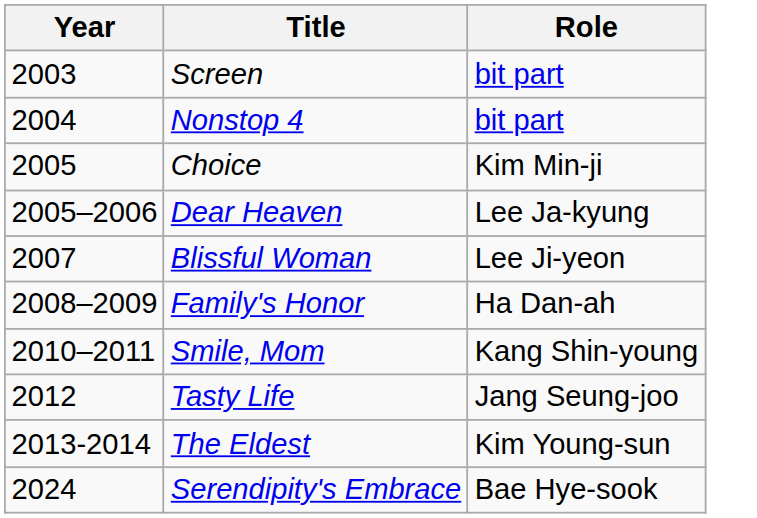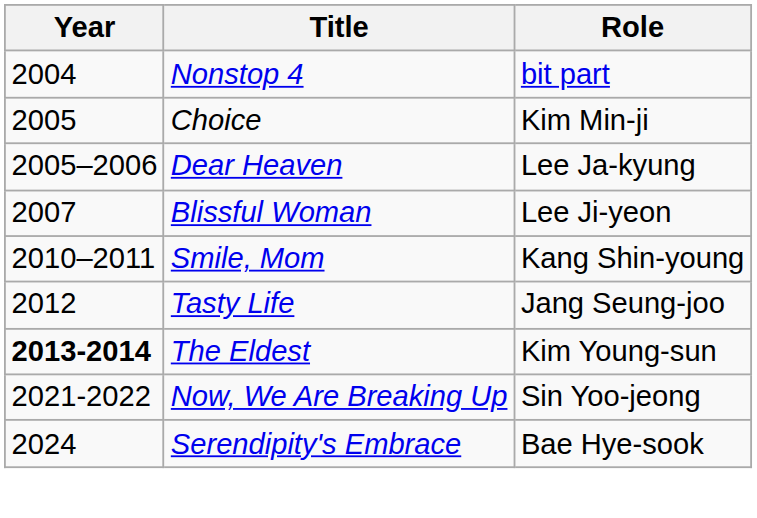- row: 2003 | Screen | bit part
- row: 2008–2009 | Family's Honor | Ha Dan-ah
The Eldest | Year: normal -> bold
+ row: 2021-2022 | Now, We Are Breaking Up | Sin Yoo-jeong
